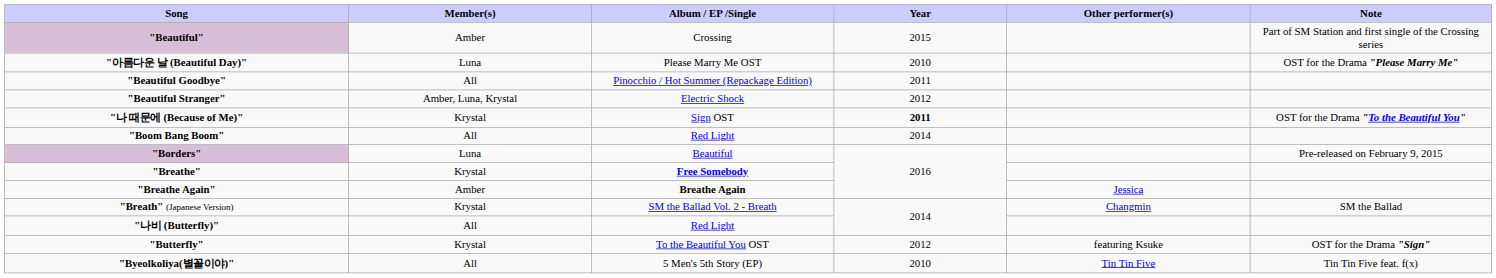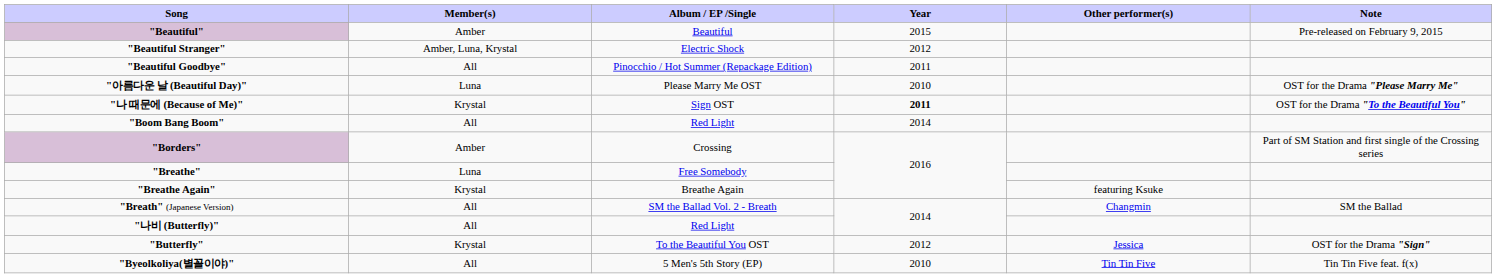"Beautiful" | Album / EP /Single: Crossing -> Beautiful
"Beautiful" | Note: Part of SM Station and first single of the Crossing series -> Pre-released on February 9, 2015
rows swapped: "아름다운 날 (Beautiful Day)" <-> "Beautiful Stranger"
"Borders" | Member(s): Luna -> Amber
"Borders" | Album / EP /Single: Beautiful -> Crossing
"Borders" | Note: Pre-released on February 9, 2015 -> Part of SM Station and first single of the Crossing series
"Breathe" | Member(s): Krystal -> Luna
"Breathe" | Album / EP /Single: bold -> normal
"Breathe Again" | Member(s): Amber -> Krystal
"Breathe Again" | Album / EP /Single: bold -> normal
"Breathe Again" | Other performer(s): Jessica -> featuring Ksuke
"Breath" (Japanese Version) | Member(s): Krystal -> All
"Butterfly" | Other performer(s): featuring Ksuke -> Jessica
